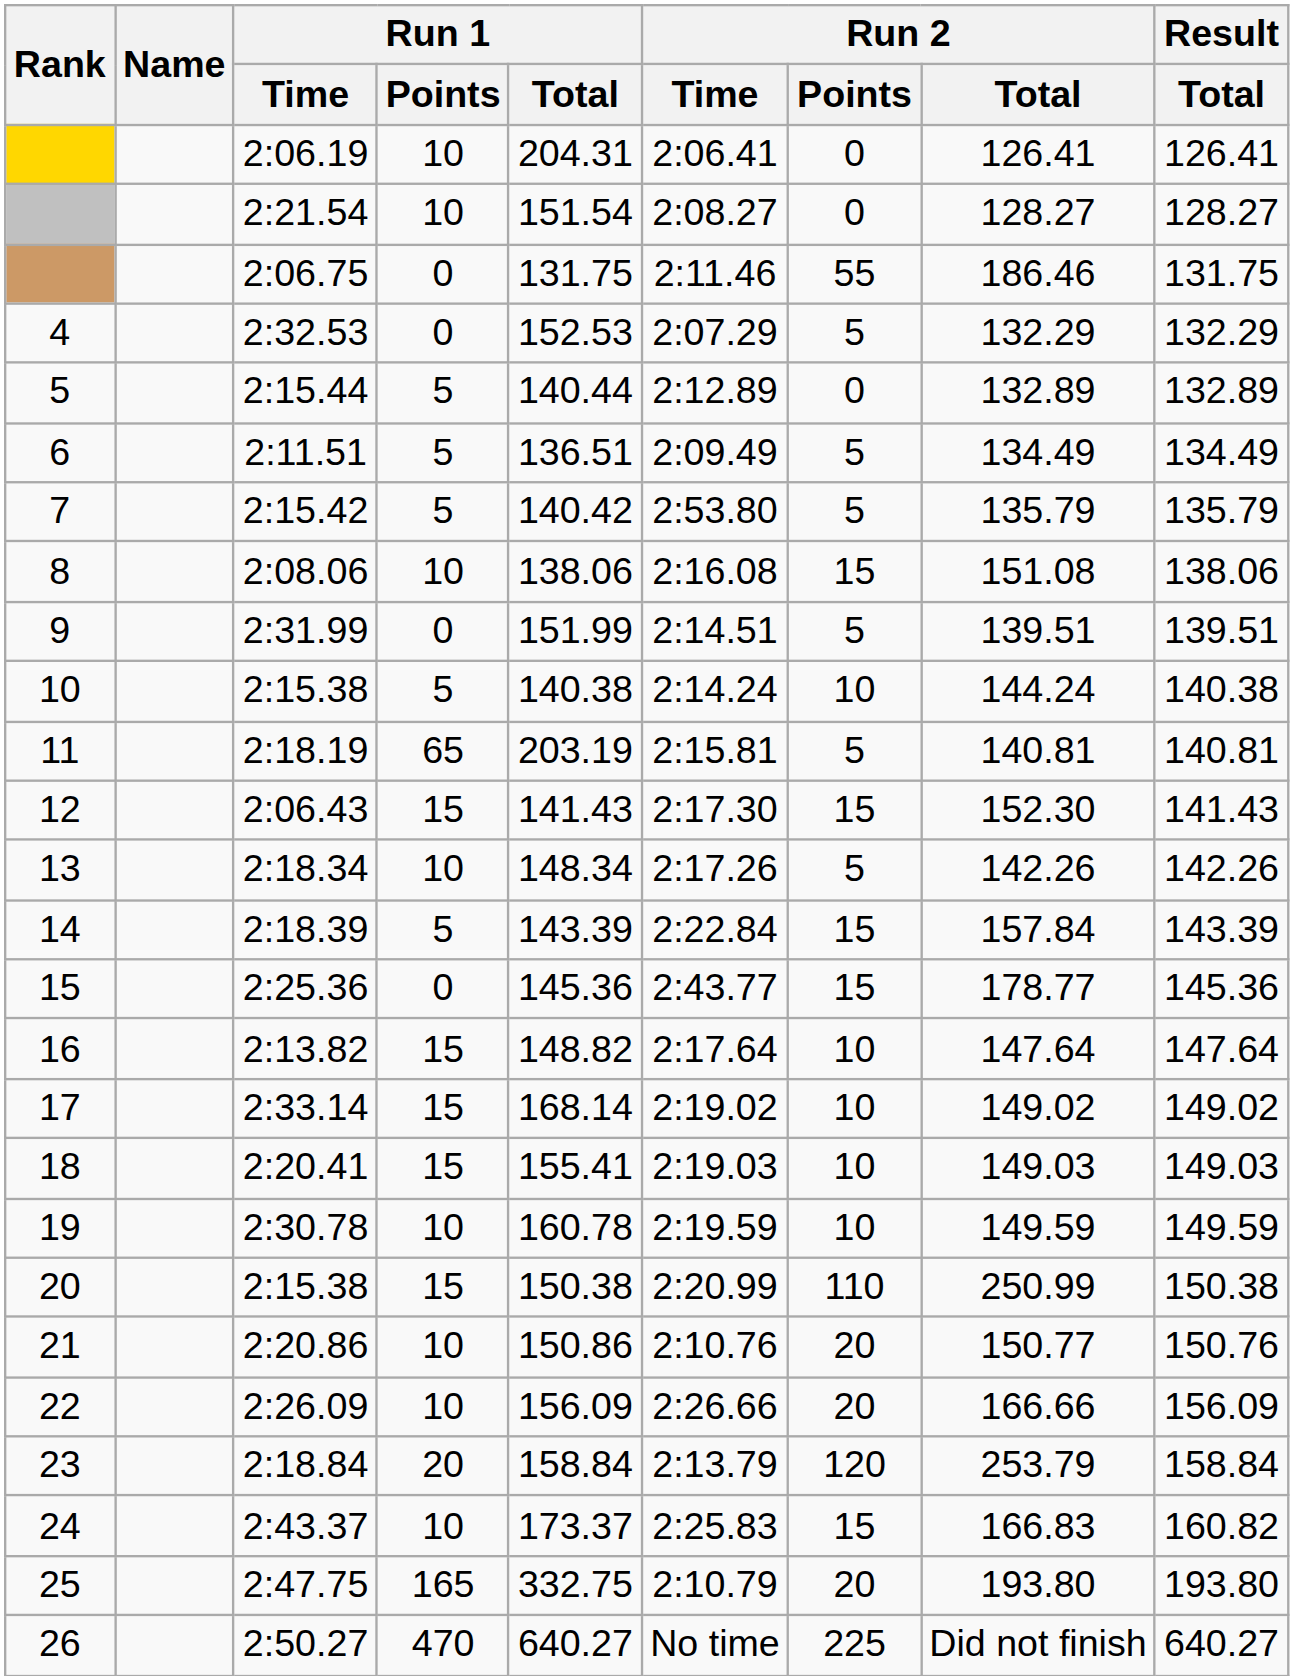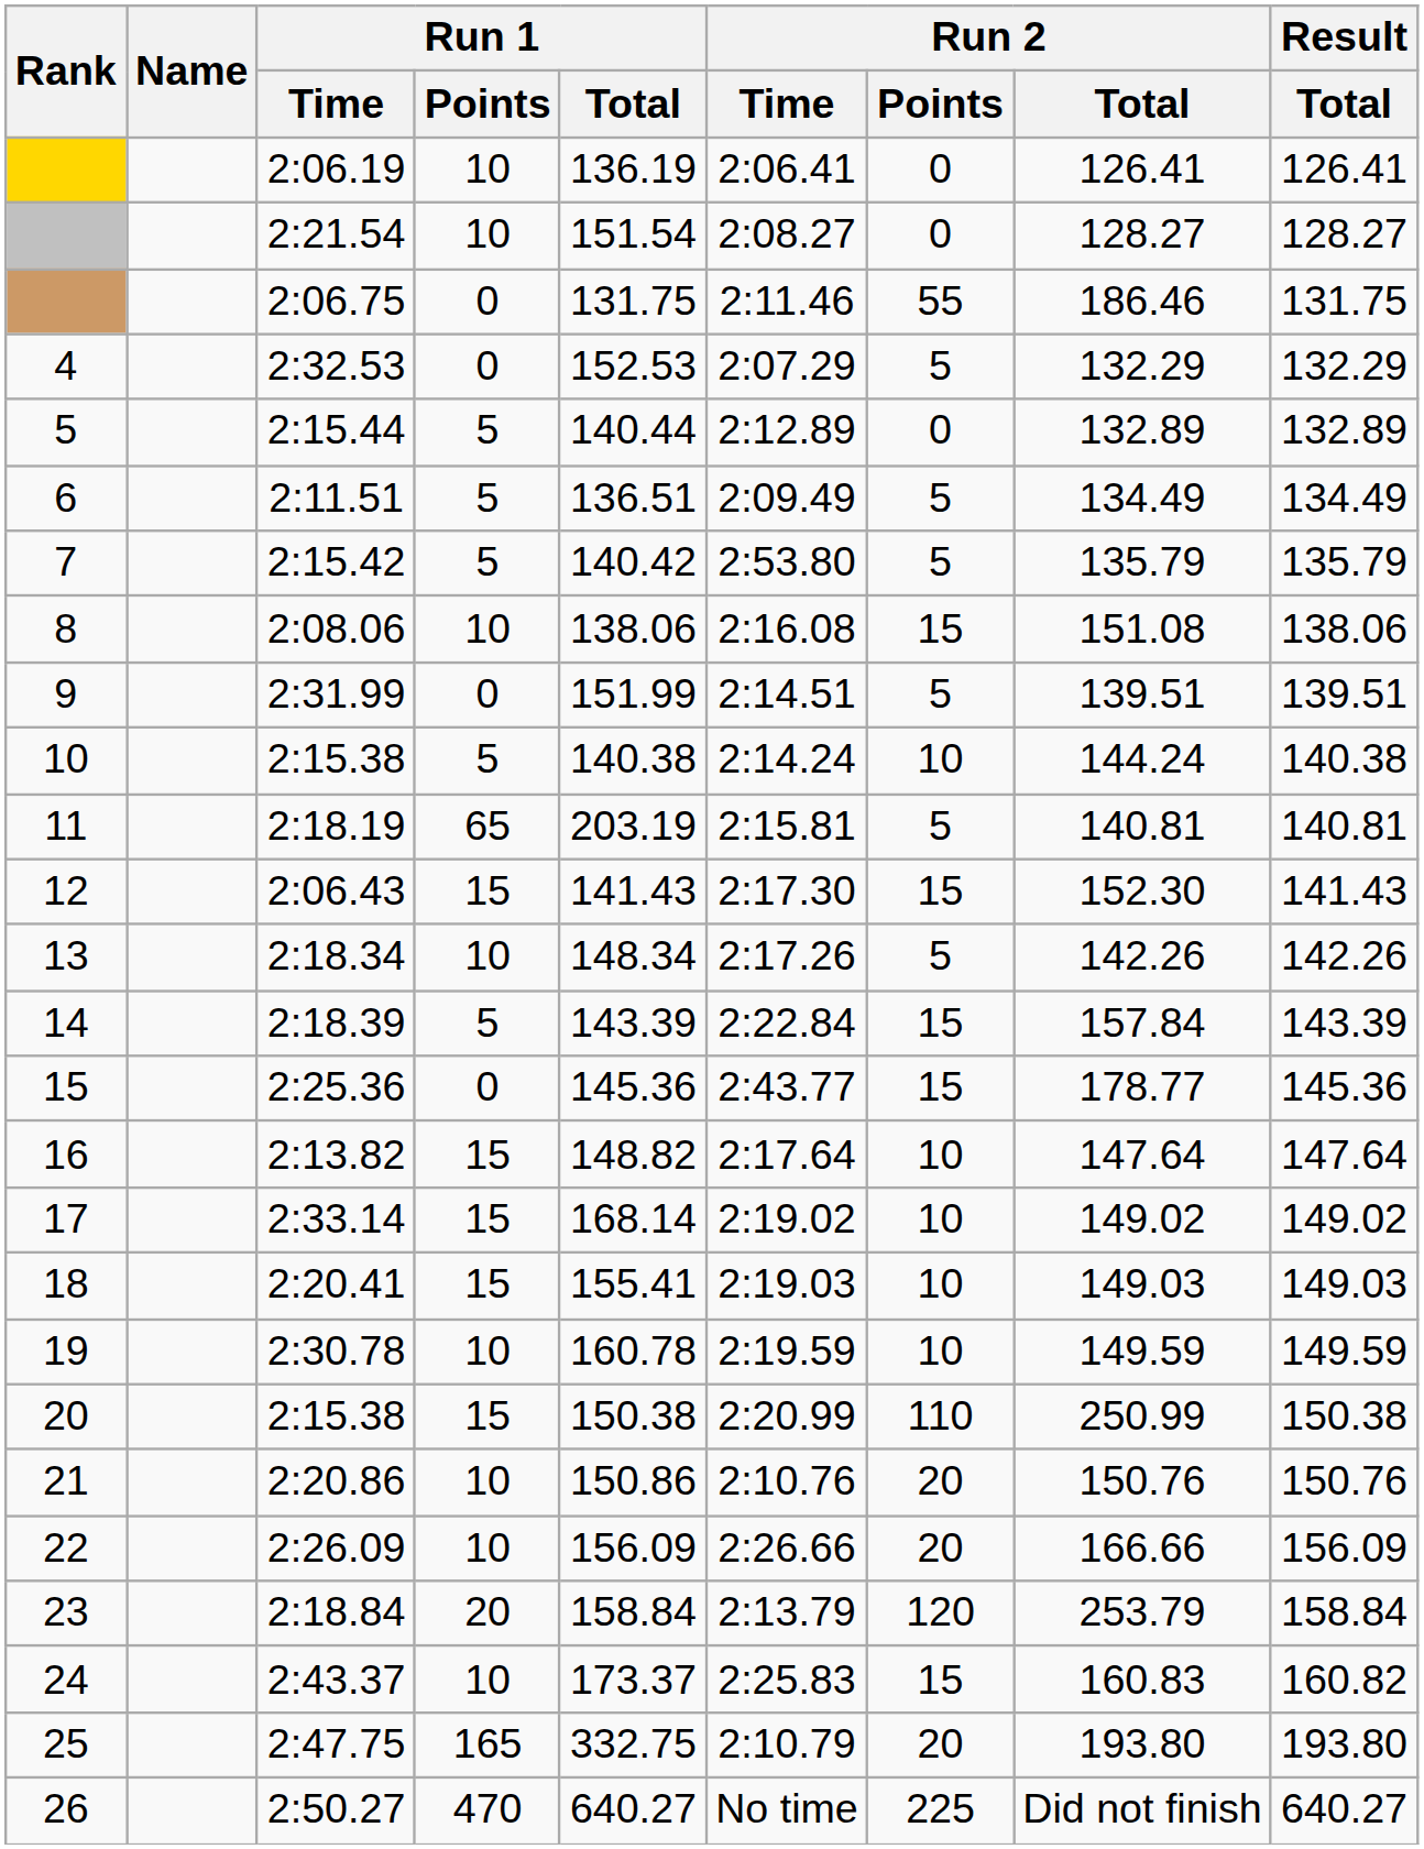2:06.19 | Run 1 / Total: 204.31 -> 136.19
2:20.86 | Run 2 / Total: 150.77 -> 150.76
2:43.37 | Run 2 / Total: 166.83 -> 160.83
